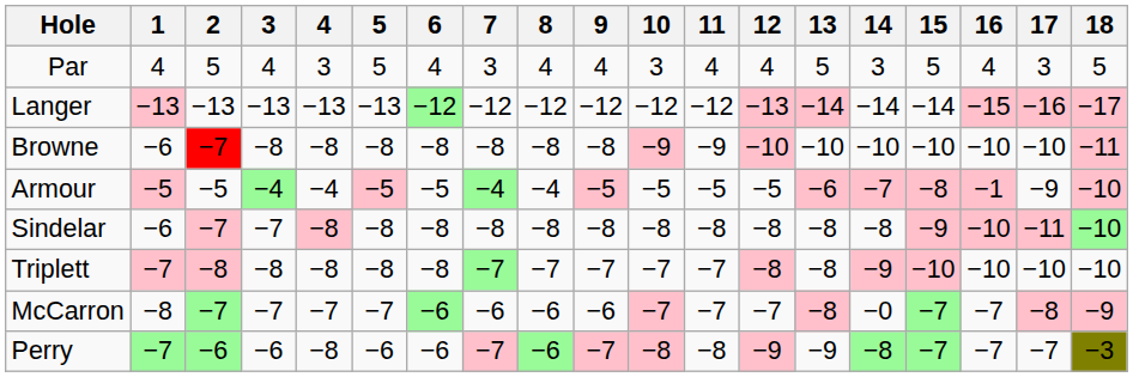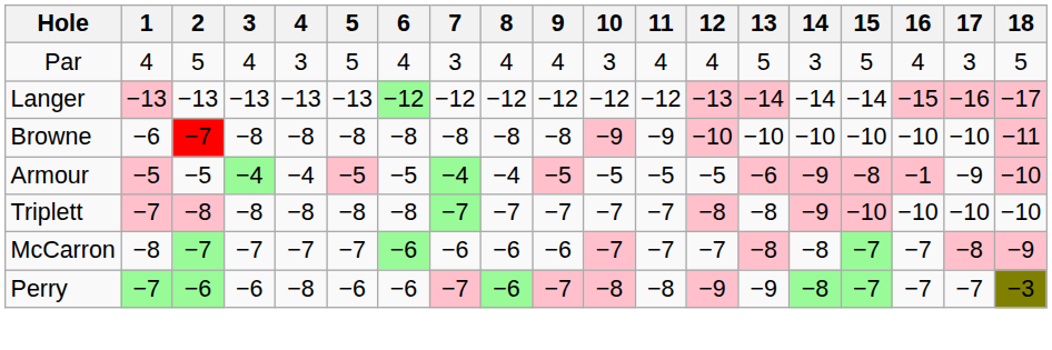Armour | 14: −7 -> −9
- row: Sindelar | −6 | −7 | −7 | −8 | −8 | −8 | −8 | −8 | −8 | −8 | −8 | −8 | −8 | −8 | −9 | −10 | −11 | −10
McCarron | 14: −0 -> −8
